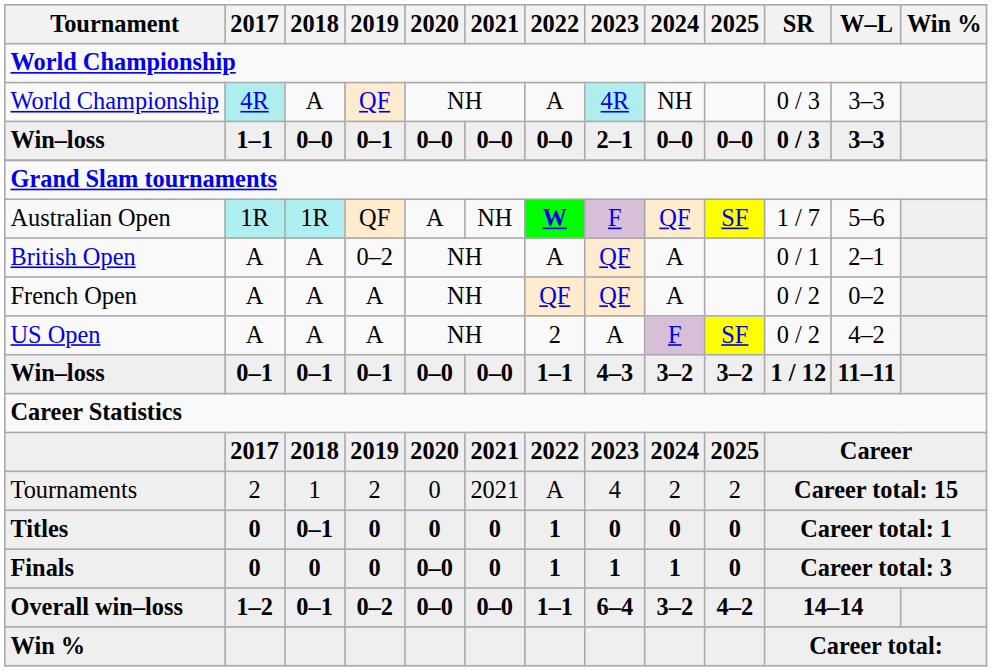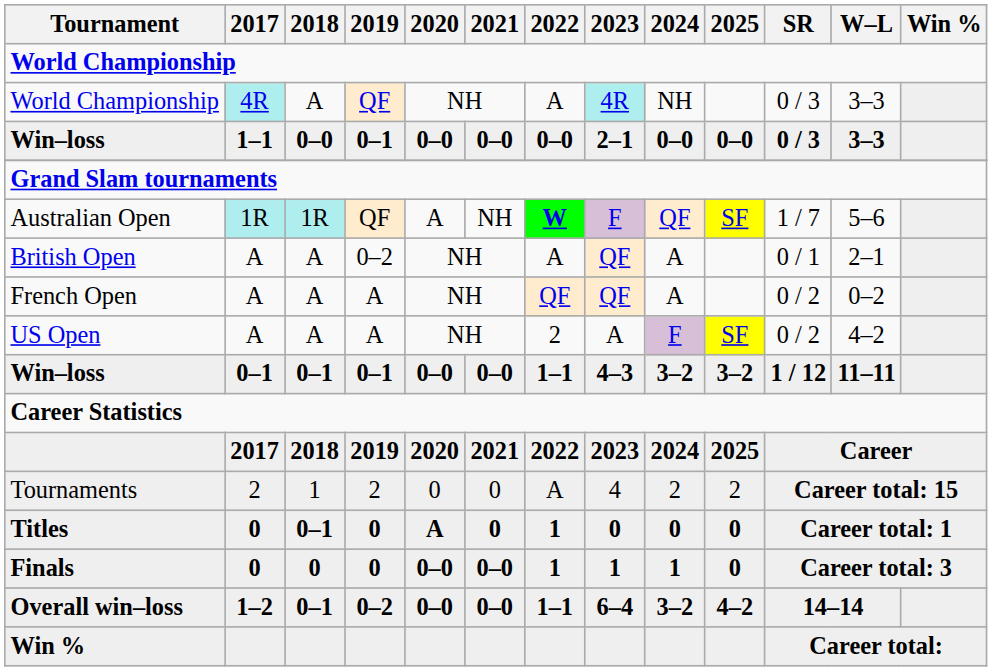Tournaments | 2021: 2021 -> 0
Titles | 2020: 0 -> A
Finals | 2021: 0 -> 0–0
